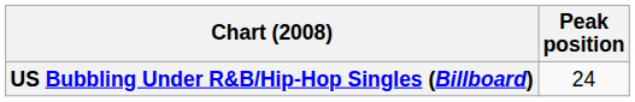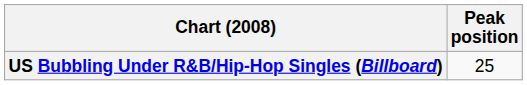US Bubbling Under R&B/Hip-Hop Singles (Billboard) | Peak position: 24 -> 25
